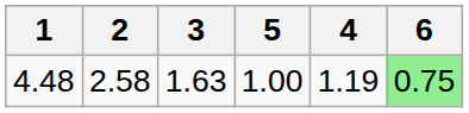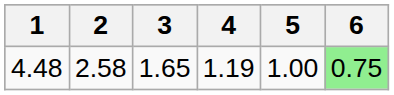columns swapped: 4 <-> 5
4.48 | 3: 1.63 -> 1.65
